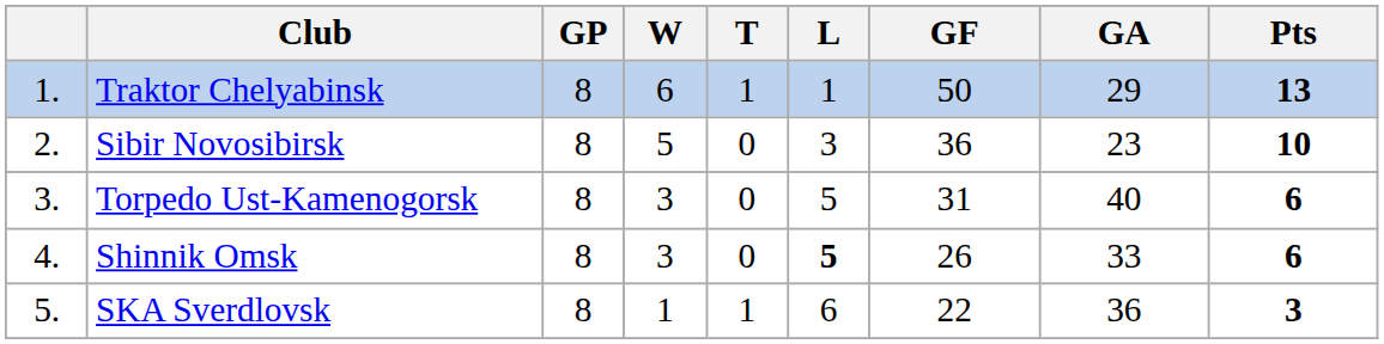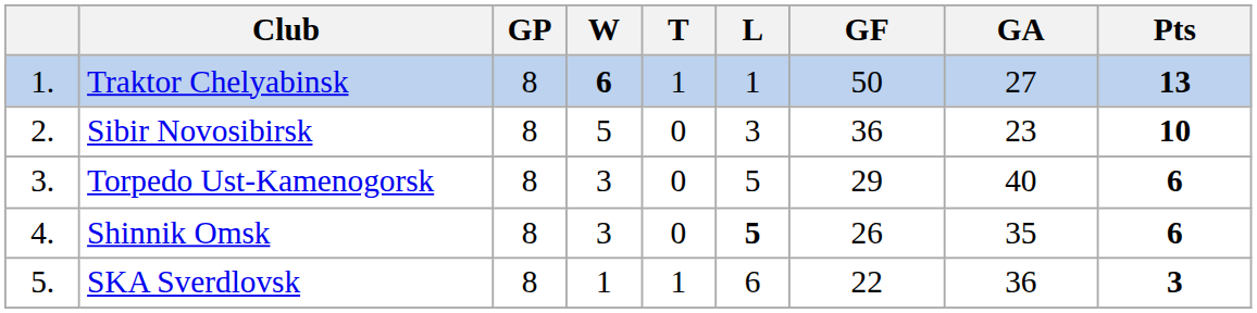Traktor Chelyabinsk | W: normal -> bold
Traktor Chelyabinsk | GA: 29 -> 27
Torpedo Ust-Kamenogorsk | GF: 31 -> 29
Shinnik Omsk | GA: 33 -> 35
